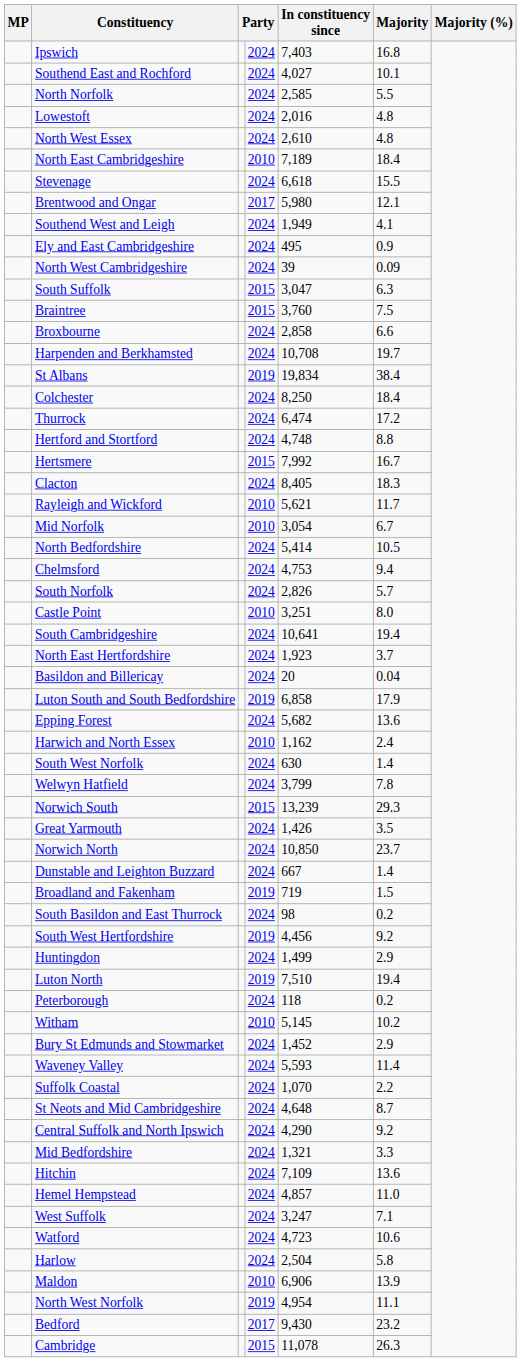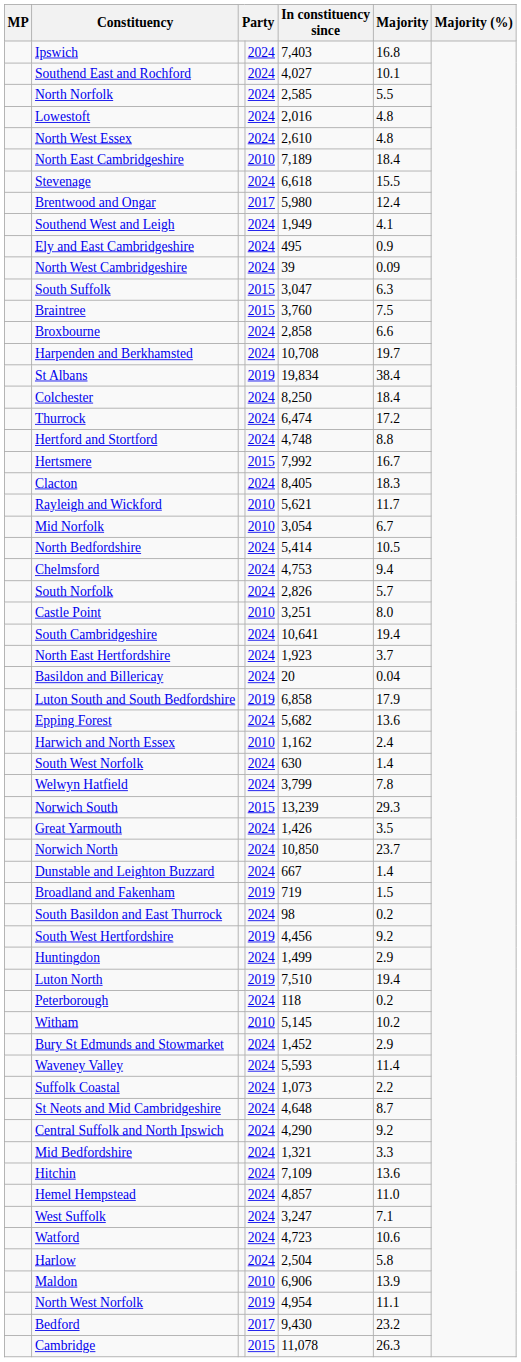Brentwood and Ongar | Majority: 12.1 -> 12.4
Suffolk Coastal | In constituency since: 1,070 -> 1,073
